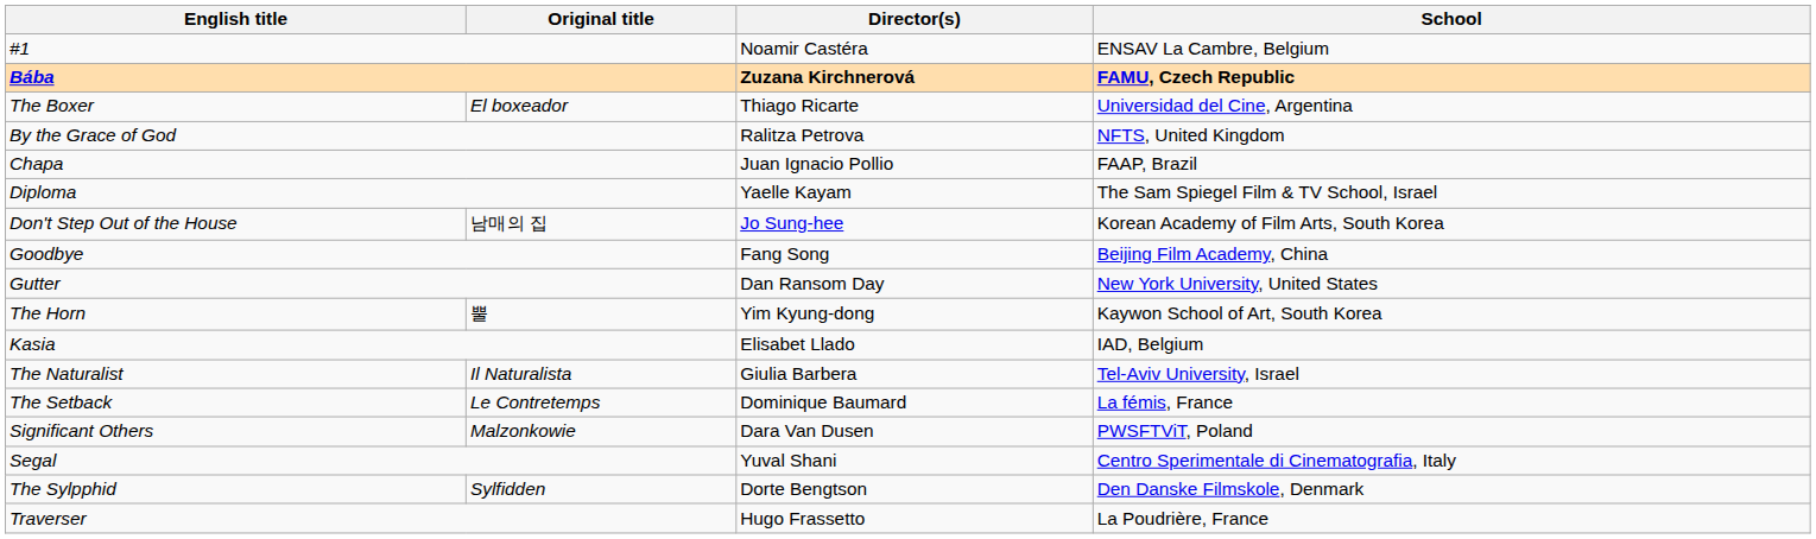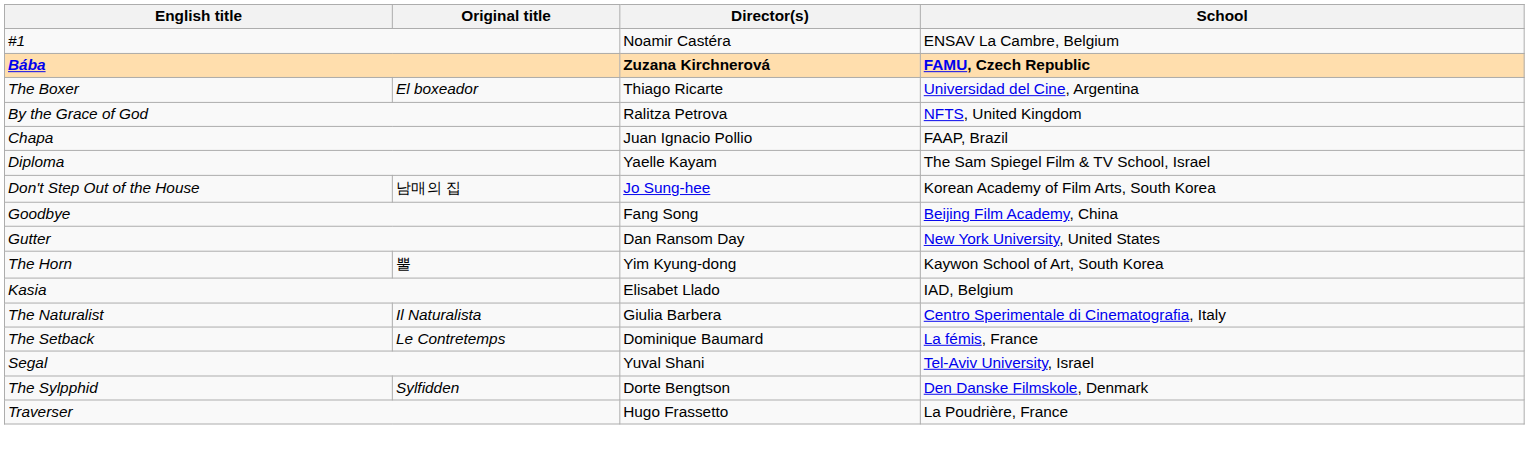The Naturalist | School: Tel-Aviv University, Israel -> Centro Sperimentale di Cinematografia, Italy
- row: Significant Others | Malzonkowie | Dara Van Dusen | PWSFTViT, Poland
Segal | School: Centro Sperimentale di Cinematografia, Italy -> Tel-Aviv University, Israel
